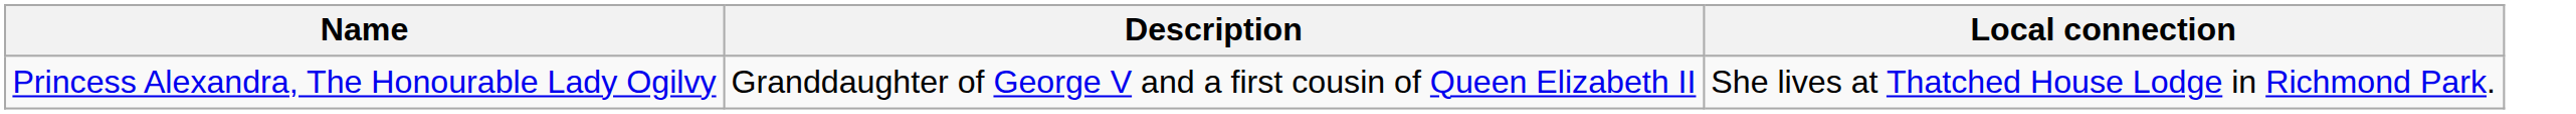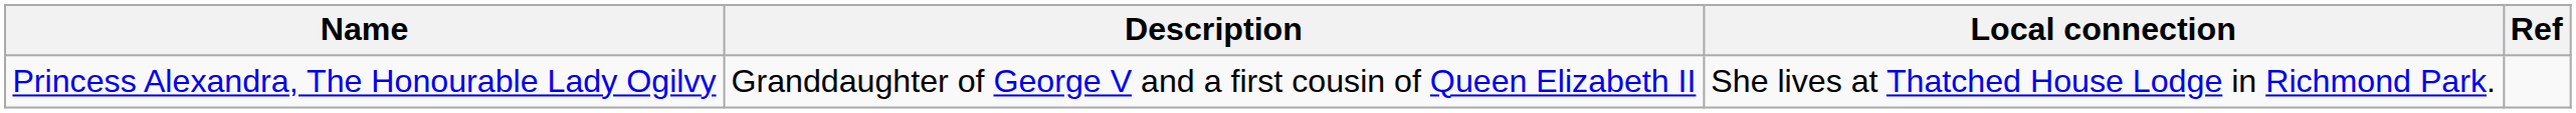+ column: Ref
